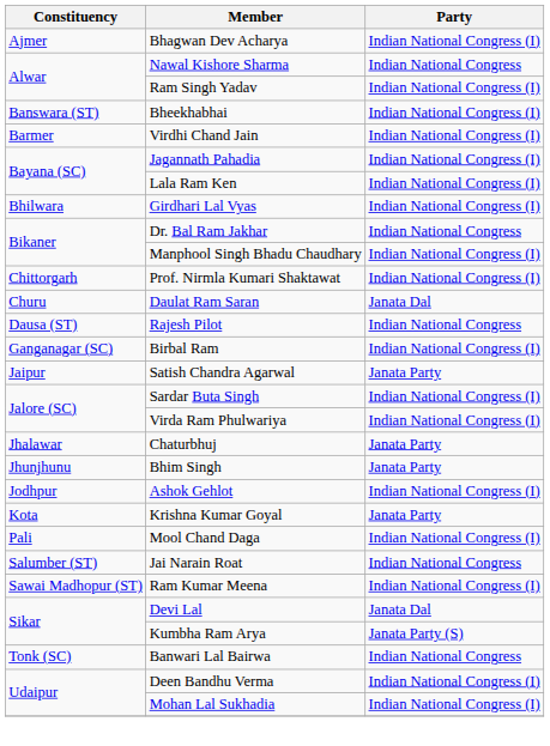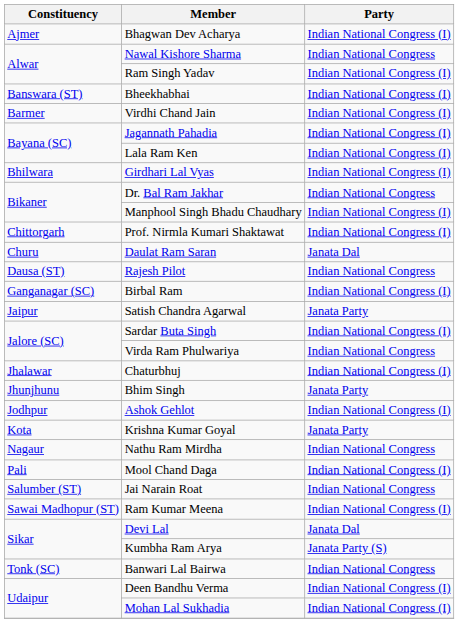Virda Ram Phulwariya | Party: Indian National Congress (I) -> Indian National Congress
Chaturbhuj | Party: Janata Party -> Indian National Congress (I)
+ row: Nagaur | Nathu Ram Mirdha | Indian National Congress
